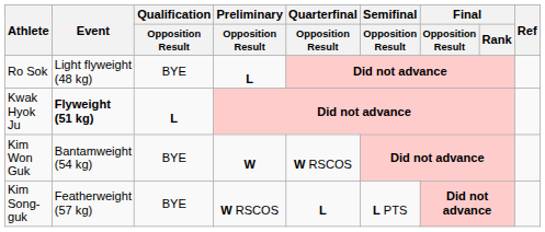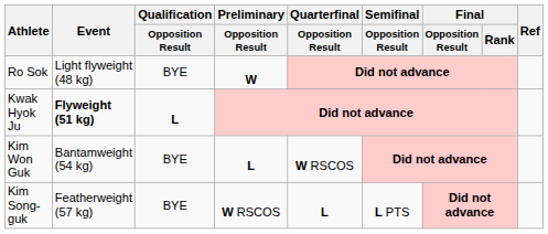Ro Sok | Preliminary / Opposition Result: L -> W
Kim Won Guk | Preliminary / Opposition Result: W -> L
